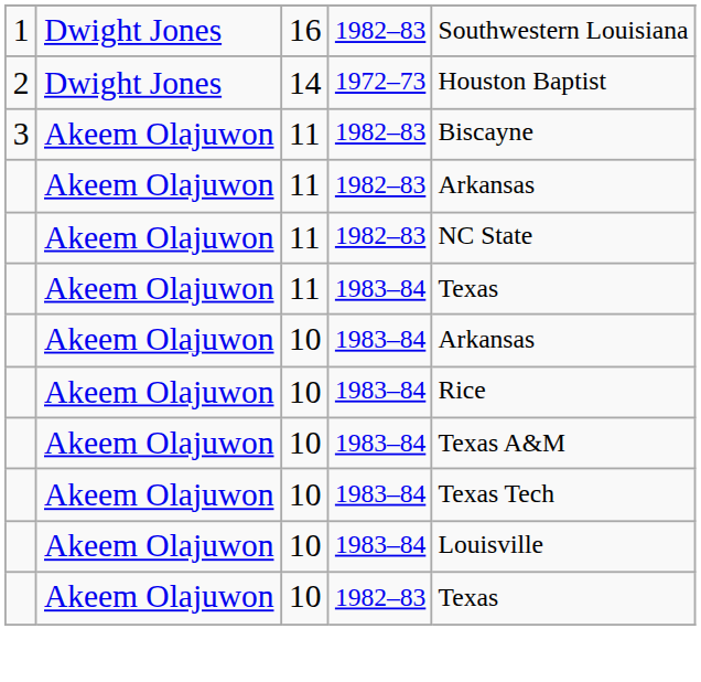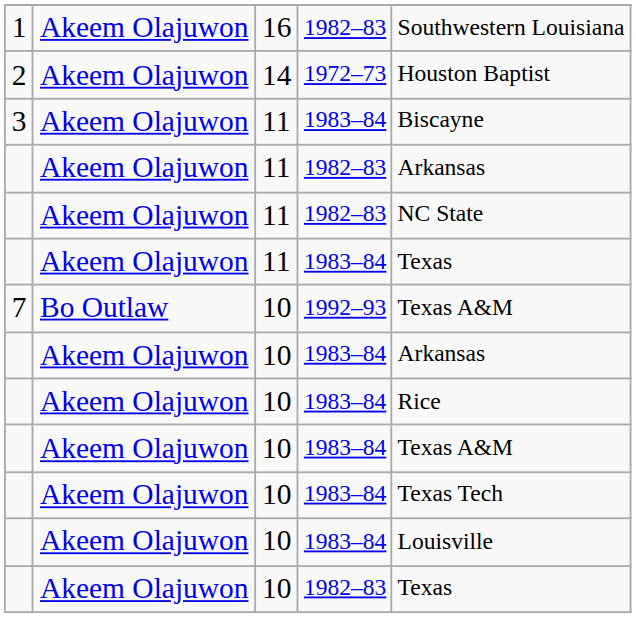1 | column 2: Dwight Jones -> Akeem Olajuwon
2 | column 2: Dwight Jones -> Akeem Olajuwon
3 | column 4: 1982–83 -> 1983–84
+ row: 7 | Bo Outlaw | 10 | 1992–93 | Texas A&M
